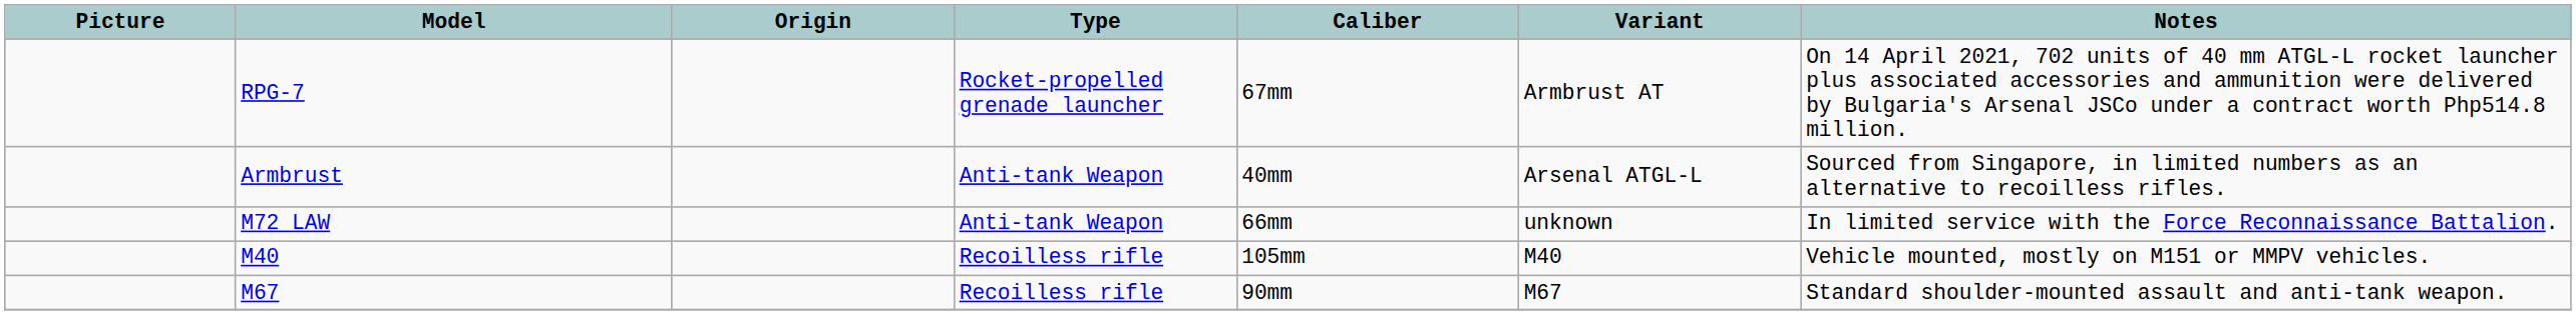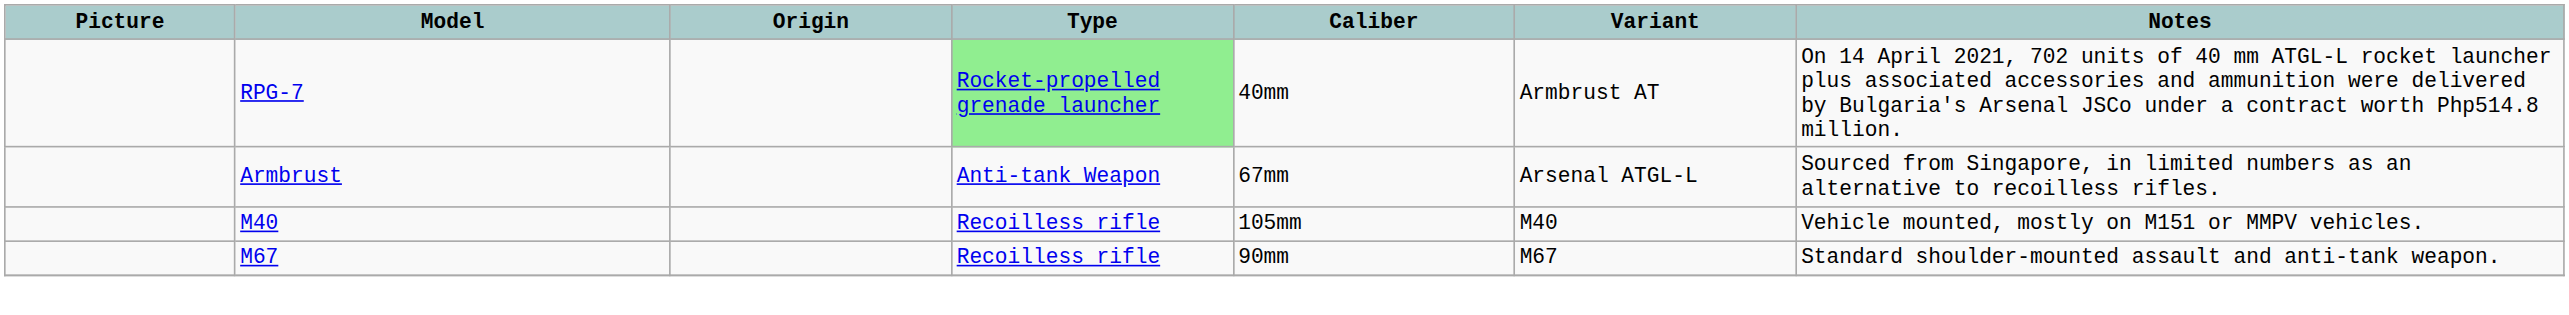RPG-7 | Type: no background -> lightgreen background
RPG-7 | Caliber: 67mm -> 40mm
Armbrust | Caliber: 40mm -> 67mm
- row: M72 LAW | Anti-tank Weapon | 66mm | unknown | In limited service with the Force Reconnaissance Battalion.
